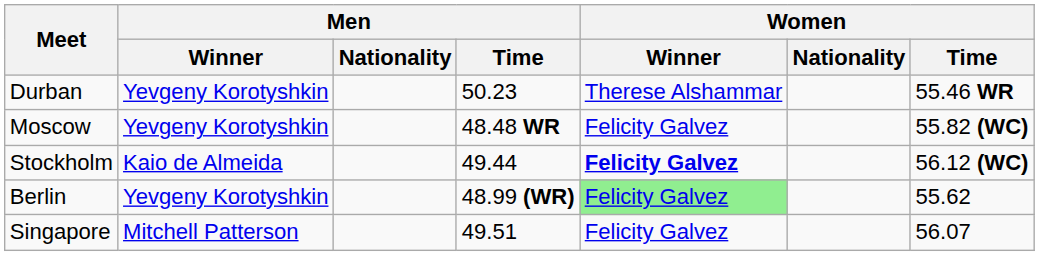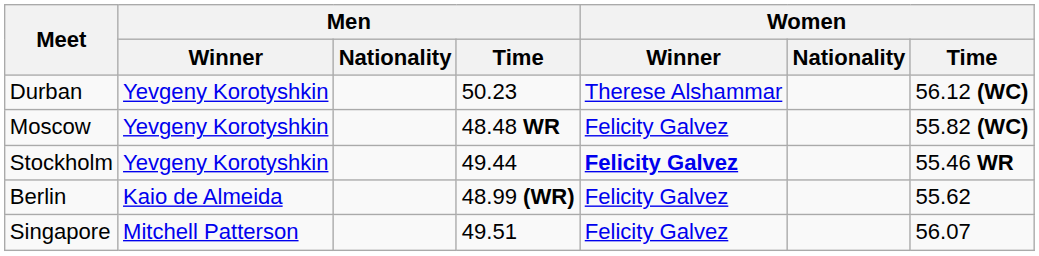Durban | Women / Time: 55.46 WR -> 56.12 (WC)
Stockholm | Men / Winner: Kaio de Almeida -> Yevgeny Korotyshkin
Stockholm | Women / Time: 56.12 (WC) -> 55.46 WR
Berlin | Men / Winner: Yevgeny Korotyshkin -> Kaio de Almeida
Berlin | Women / Winner: lightgreen background -> no background
